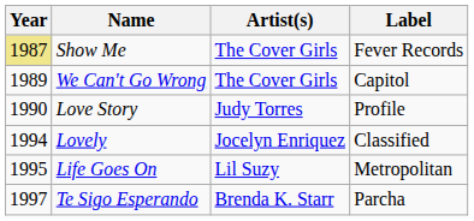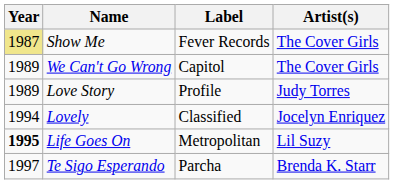columns swapped: Artist(s) <-> Label
Love Story | Year: 1990 -> 1989
Life Goes On | Year: normal -> bold
